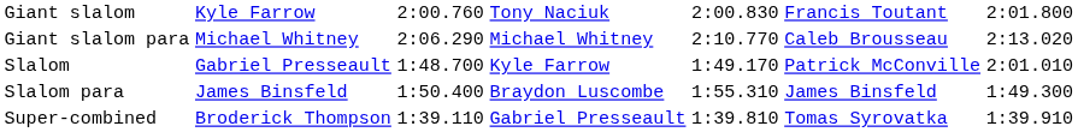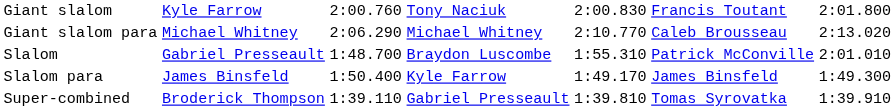Slalom | column 4: Kyle Farrow -> Braydon Luscombe
Slalom | column 5: 1:49.170 -> 1:55.310
Slalom para | column 4: Braydon Luscombe -> Kyle Farrow
Slalom para | column 5: 1:55.310 -> 1:49.170
